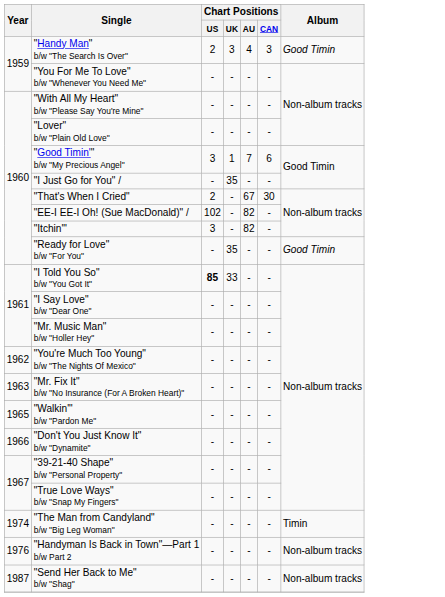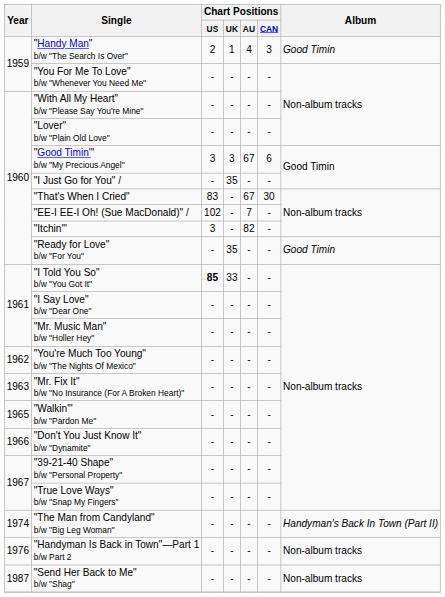"Handy Man" b/w "The Search Is Over" | Chart Positions / UK: 3 -> 1
"Good Timin'" b/w "My Precious Angel" | Chart Positions / UK: 1 -> 3
"Good Timin'" b/w "My Precious Angel" | Chart Positions / AU: 7 -> 67
"That's When I Cried" | Chart Positions / US: 2 -> 83
"EE-I EE-I Oh! (Sue MacDonald)" / | Chart Positions / AU: 82 -> 7
"The Man from Candyland" b/w "Big Leg Woman" | Album: Timin -> Handyman's Back In Town (Part II)
